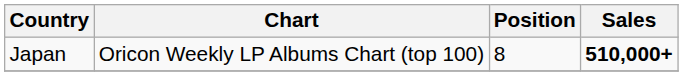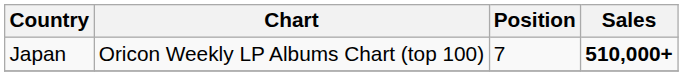Japan | Position: 8 -> 7
